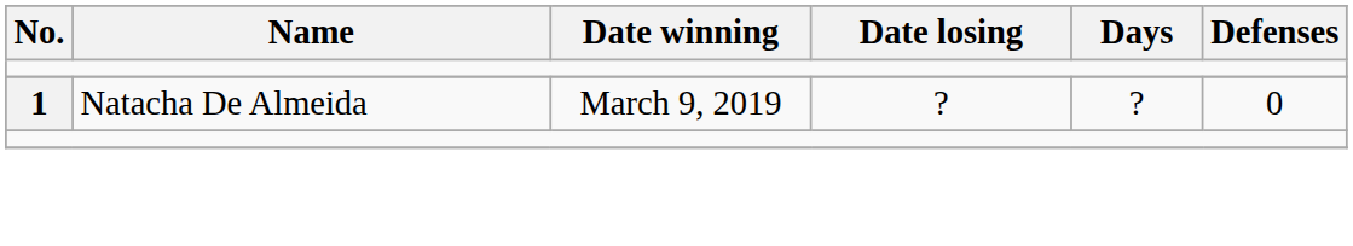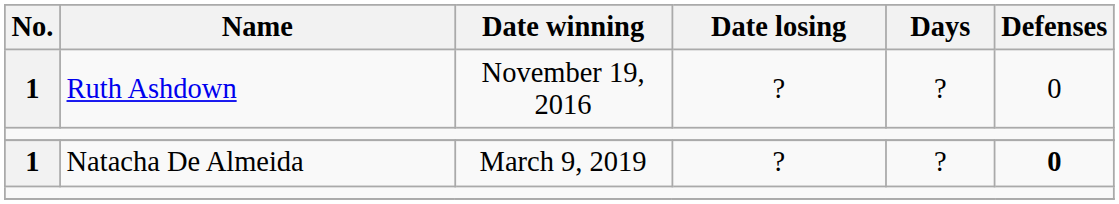+ row: 1 | Ruth Ashdown | November 19, 2016 | ? | ? | 0
Natacha De Almeida | Defenses: normal -> bold
